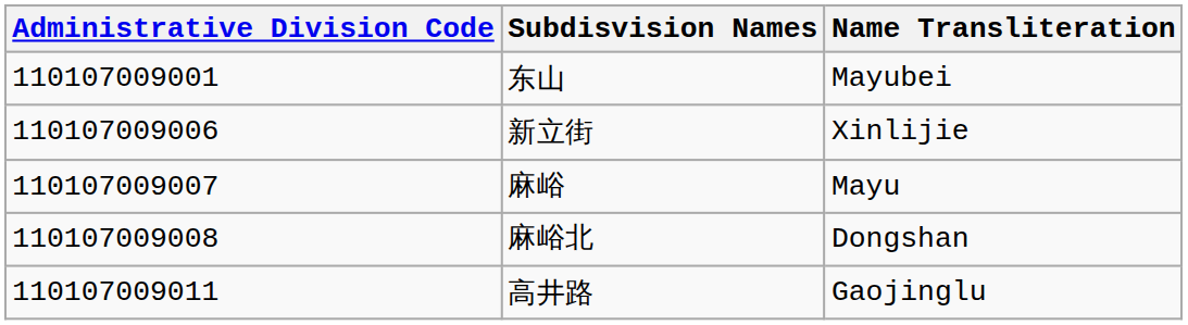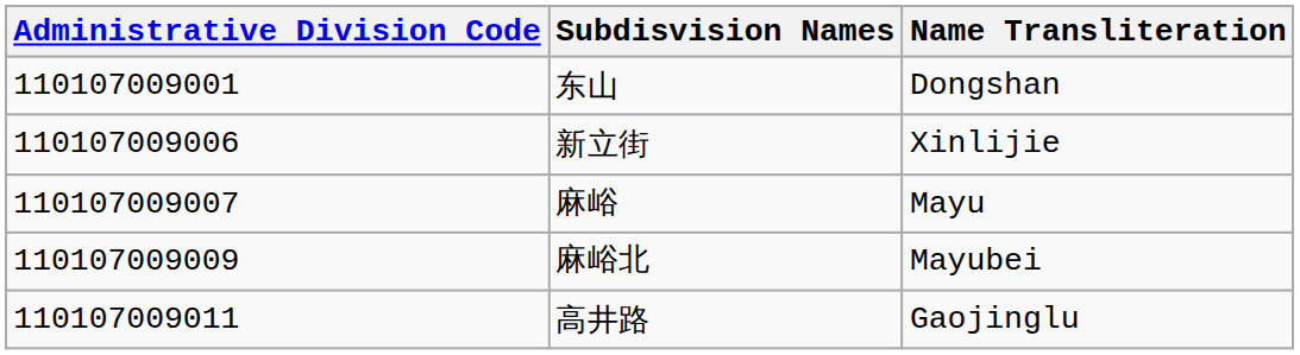东山 | Name Transliteration: Mayubei -> Dongshan
麻峪北 | Administrative Division Code: 110107009008 -> 110107009009
麻峪北 | Name Transliteration: Dongshan -> Mayubei
